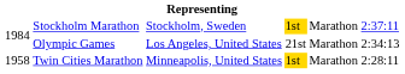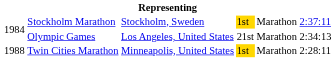Twin Cities Marathon | column 1: 1958 -> 1988
